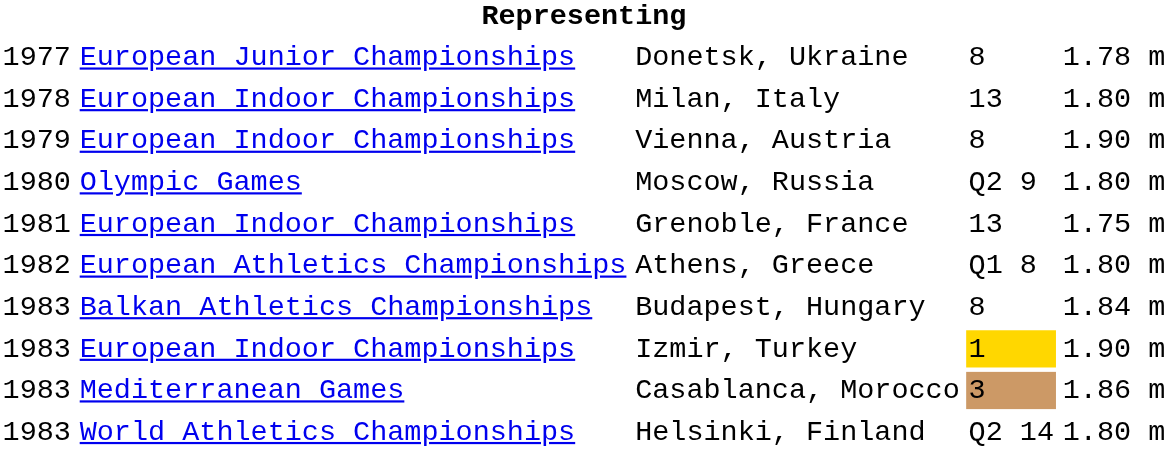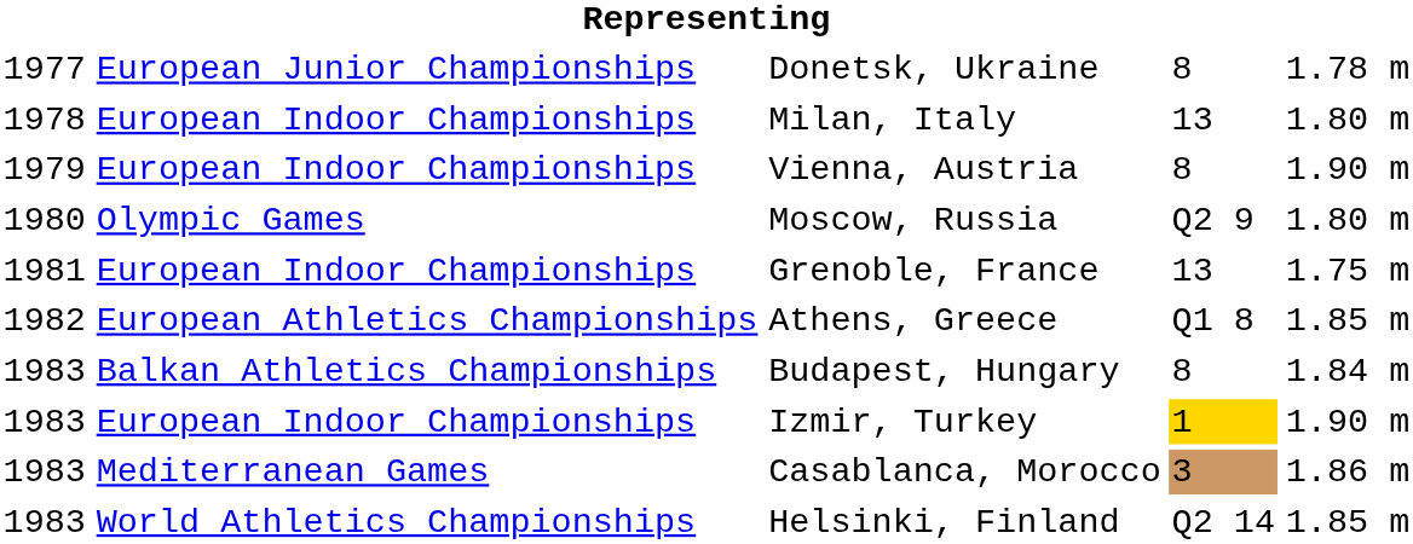Athens, Greece | column 5: 1.80 m -> 1.85 m
Helsinki, Finland | column 5: 1.80 m -> 1.85 m
